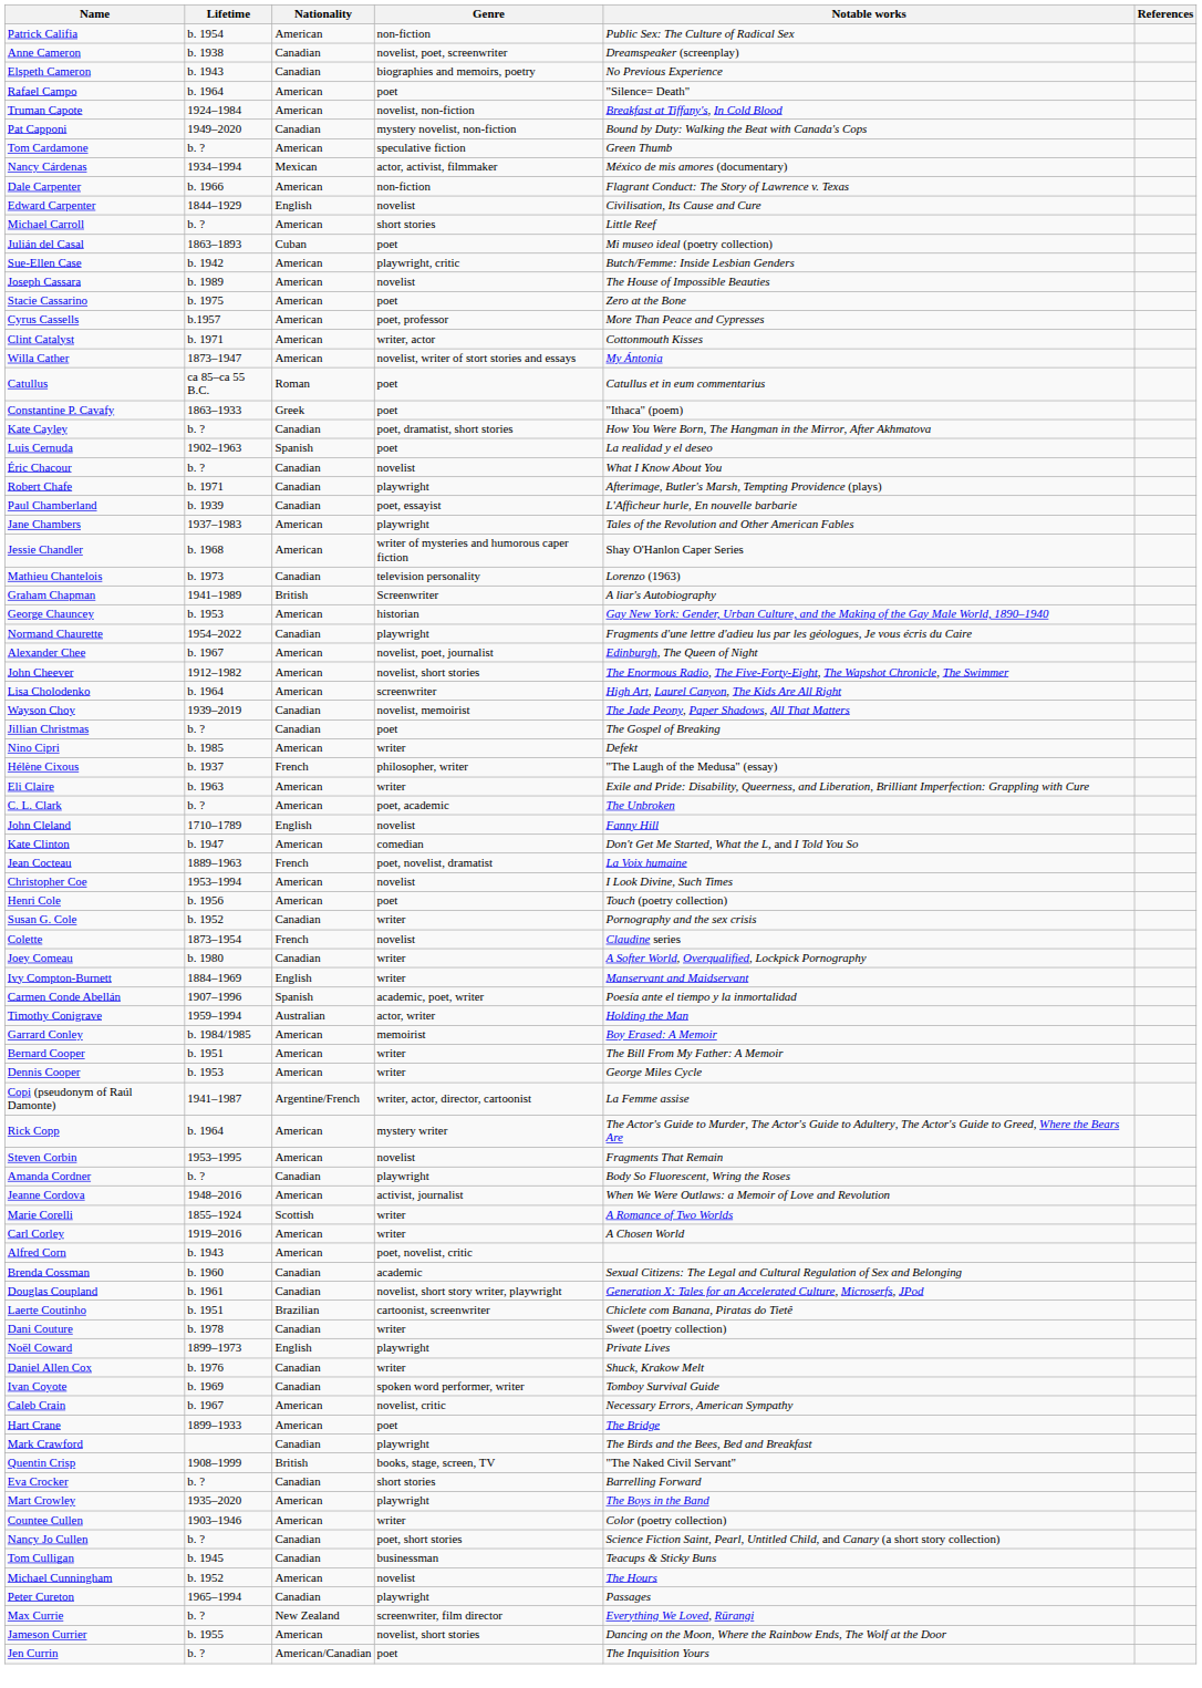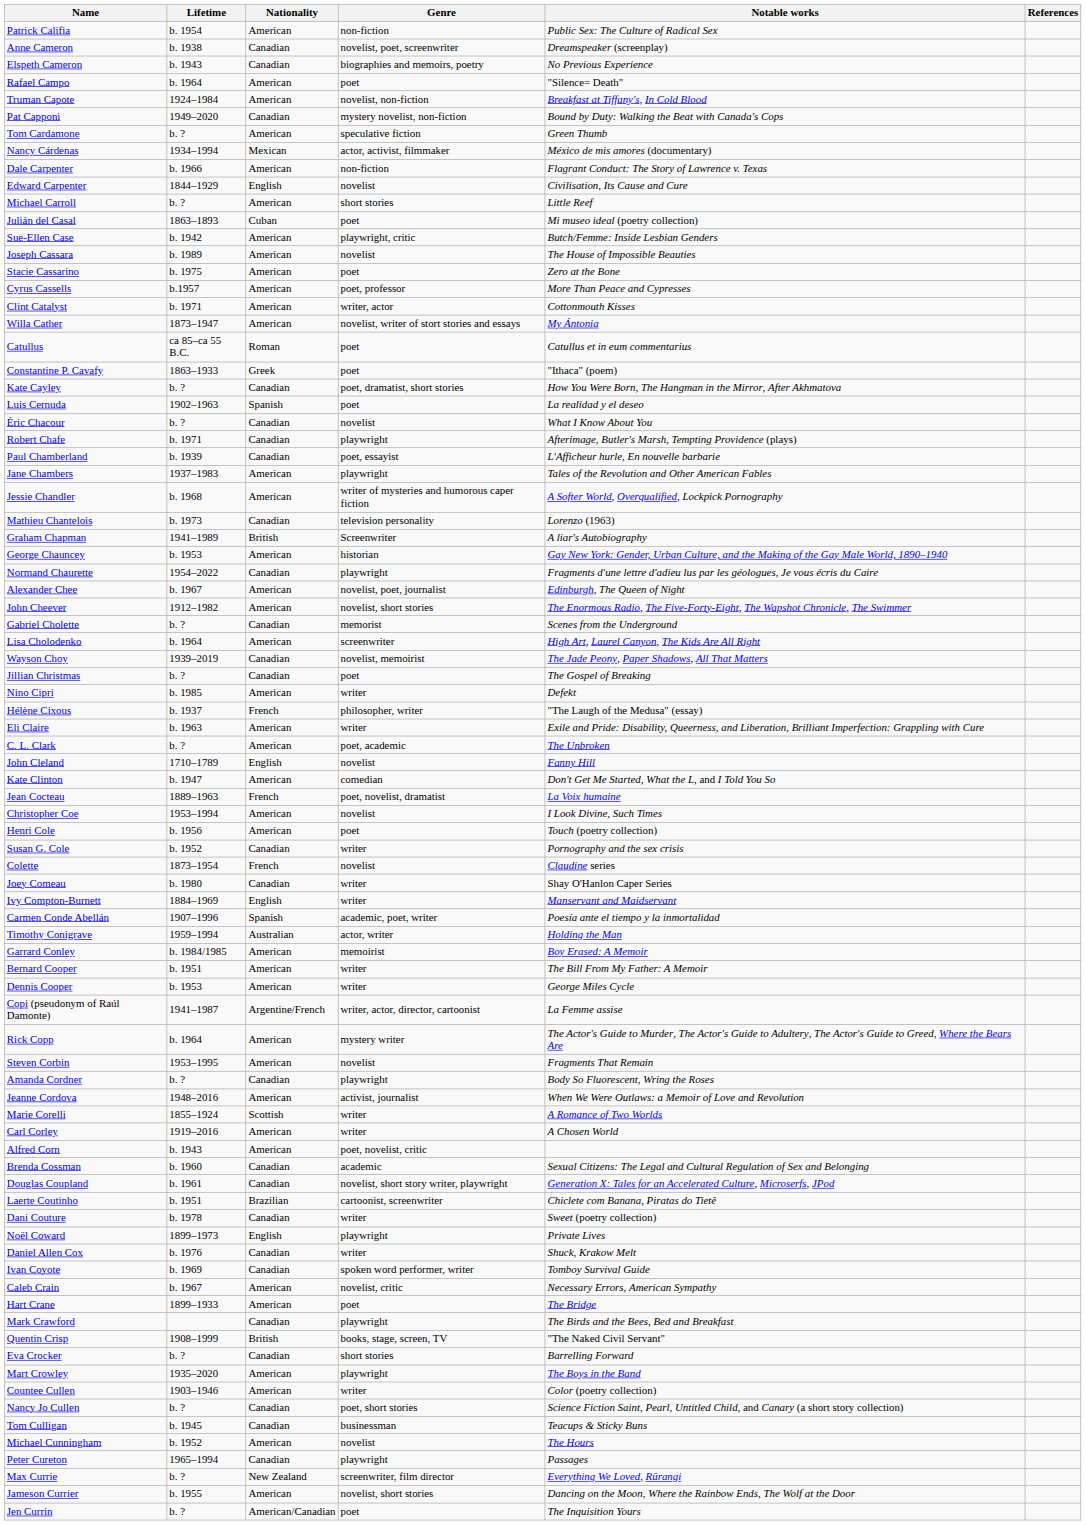Jessie Chandler | Notable works: Shay O'Hanlon Caper Series -> A Softer World, Overqualified, Lockpick Pornography
+ row: Gabriel Cholette | b. ? | Canadian | memorist | Scenes from the Underground
Joey Comeau | Notable works: A Softer World, Overqualified, Lockpick Pornography -> Shay O'Hanlon Caper Series
